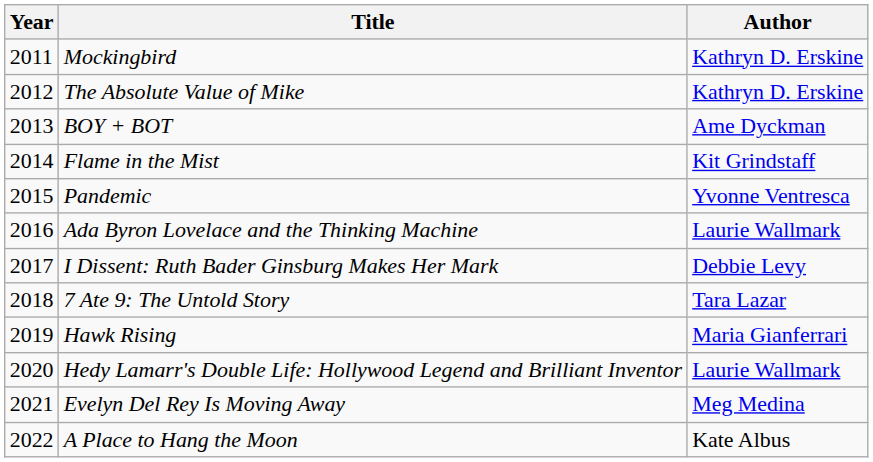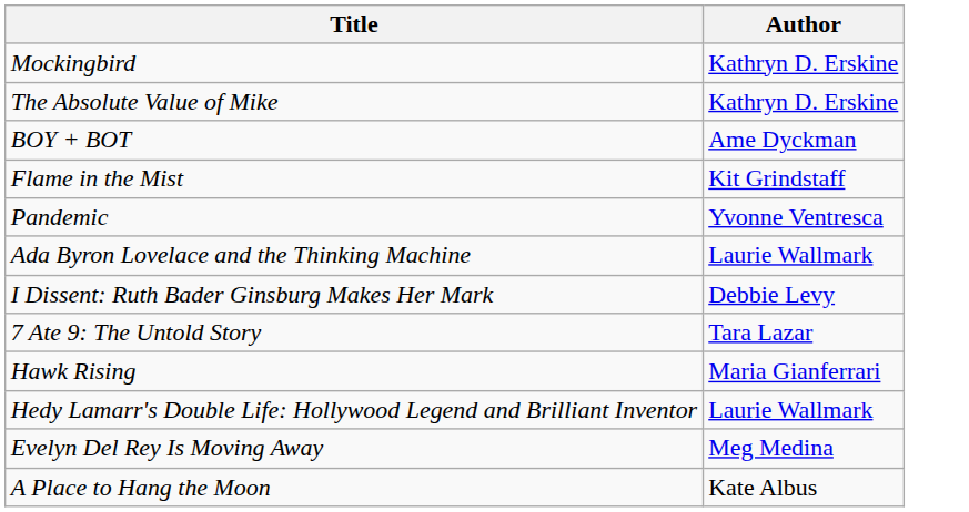- column: Year | 2011 | 2012 | 2013 | 2014 | 2015 | 2016 | 2017 | 2018 | 2019 | 2020 | 2021 | 2022
